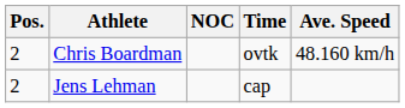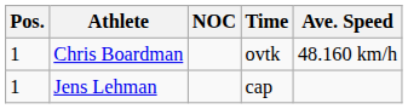Chris Boardman | Pos.: 2 -> 1
Jens Lehman | Pos.: 2 -> 1
